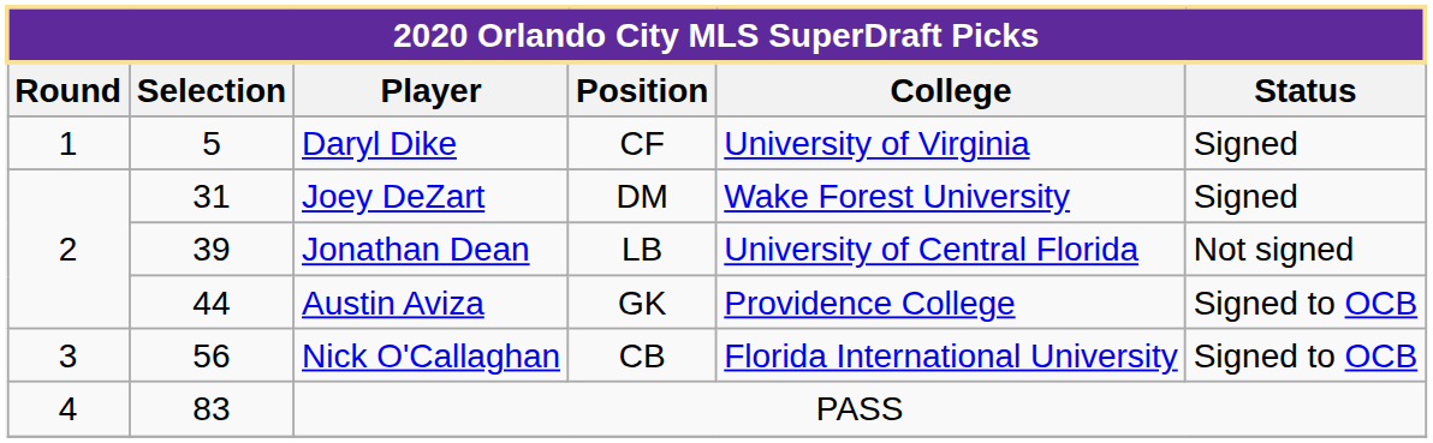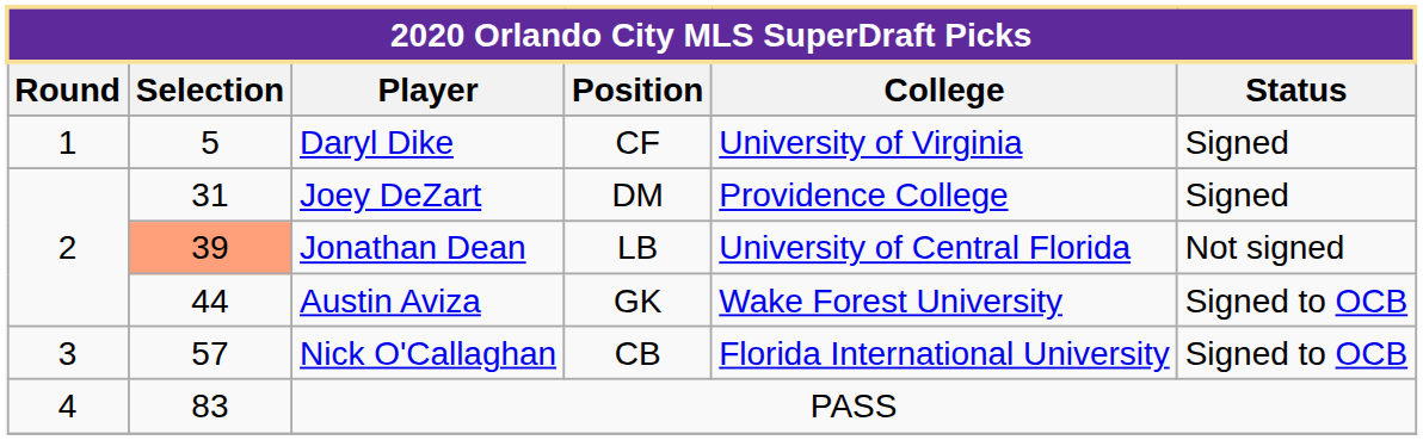Joey DeZart | College: Wake Forest University -> Providence College
Jonathan Dean | Selection: no background -> lightsalmon background
Austin Aviza | College: Providence College -> Wake Forest University
Nick O'Callaghan | Selection: 56 -> 57
